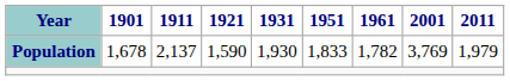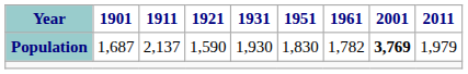Population | 1901: 1,678 -> 1,687
Population | 1951: 1,833 -> 1,830
Population | 2001: normal -> bold
